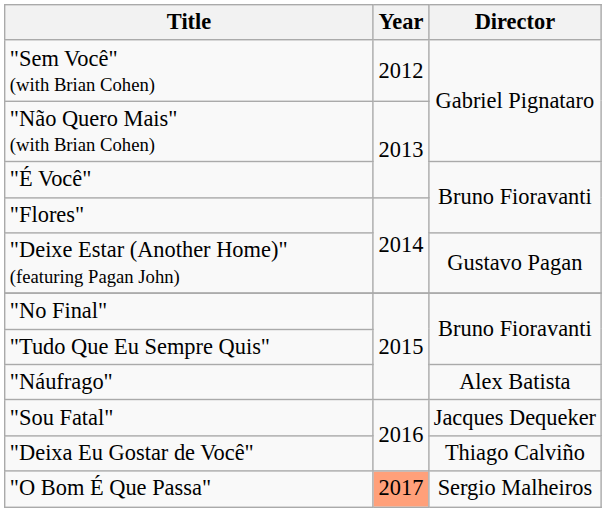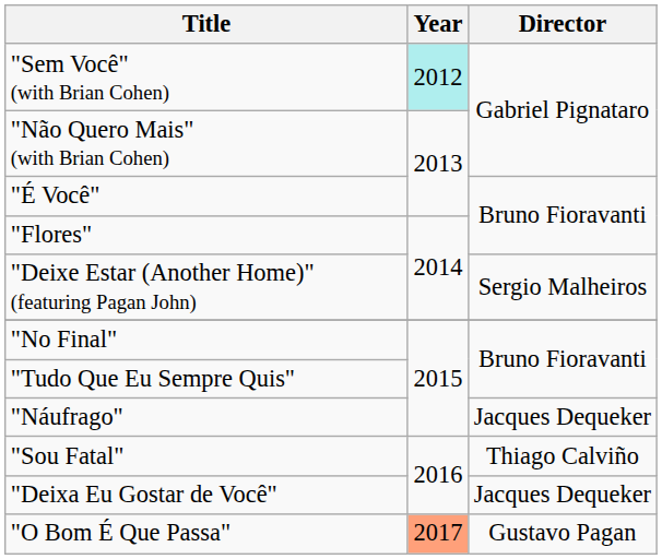"Sem Você" (with Brian Cohen) | Year: no background -> paleturquoise background
"Deixe Estar (Another Home)" (featuring Pagan John) | Director: Gustavo Pagan -> Sergio Malheiros
"Náufrago" | Director: Alex Batista -> Jacques Dequeker
"Sou Fatal" | Director: Jacques Dequeker -> Thiago Calviño
"Deixa Eu Gostar de Você" | Director: Thiago Calviño -> Jacques Dequeker
"O Bom É Que Passa" | Director: Sergio Malheiros -> Gustavo Pagan
